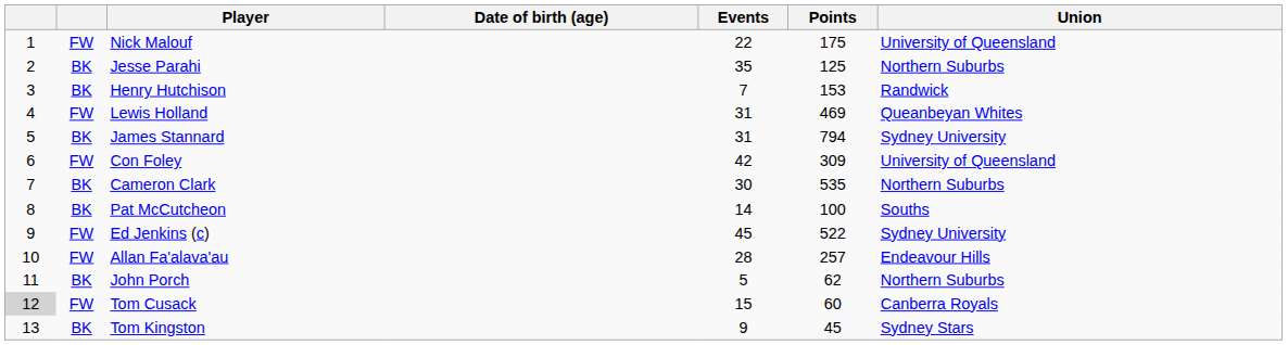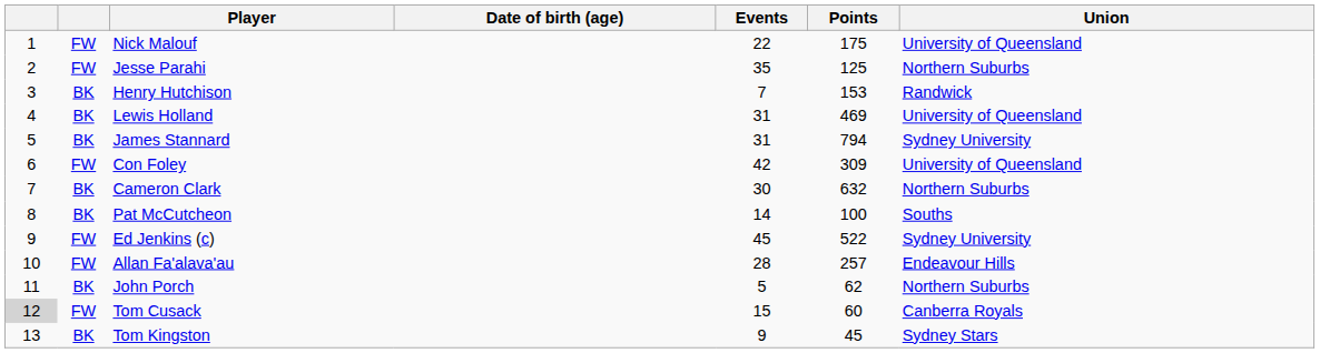Jesse Parahi | column 2: BK -> FW
Lewis Holland | column 2: FW -> BK
Lewis Holland | Union: Queanbeyan Whites -> University of Queensland
Cameron Clark | Points: 535 -> 632
